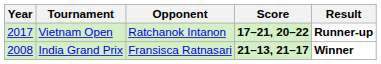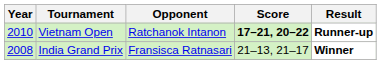Vietnam Open | Year: 2017 -> 2010
India Grand Prix | Score: bold -> normal
